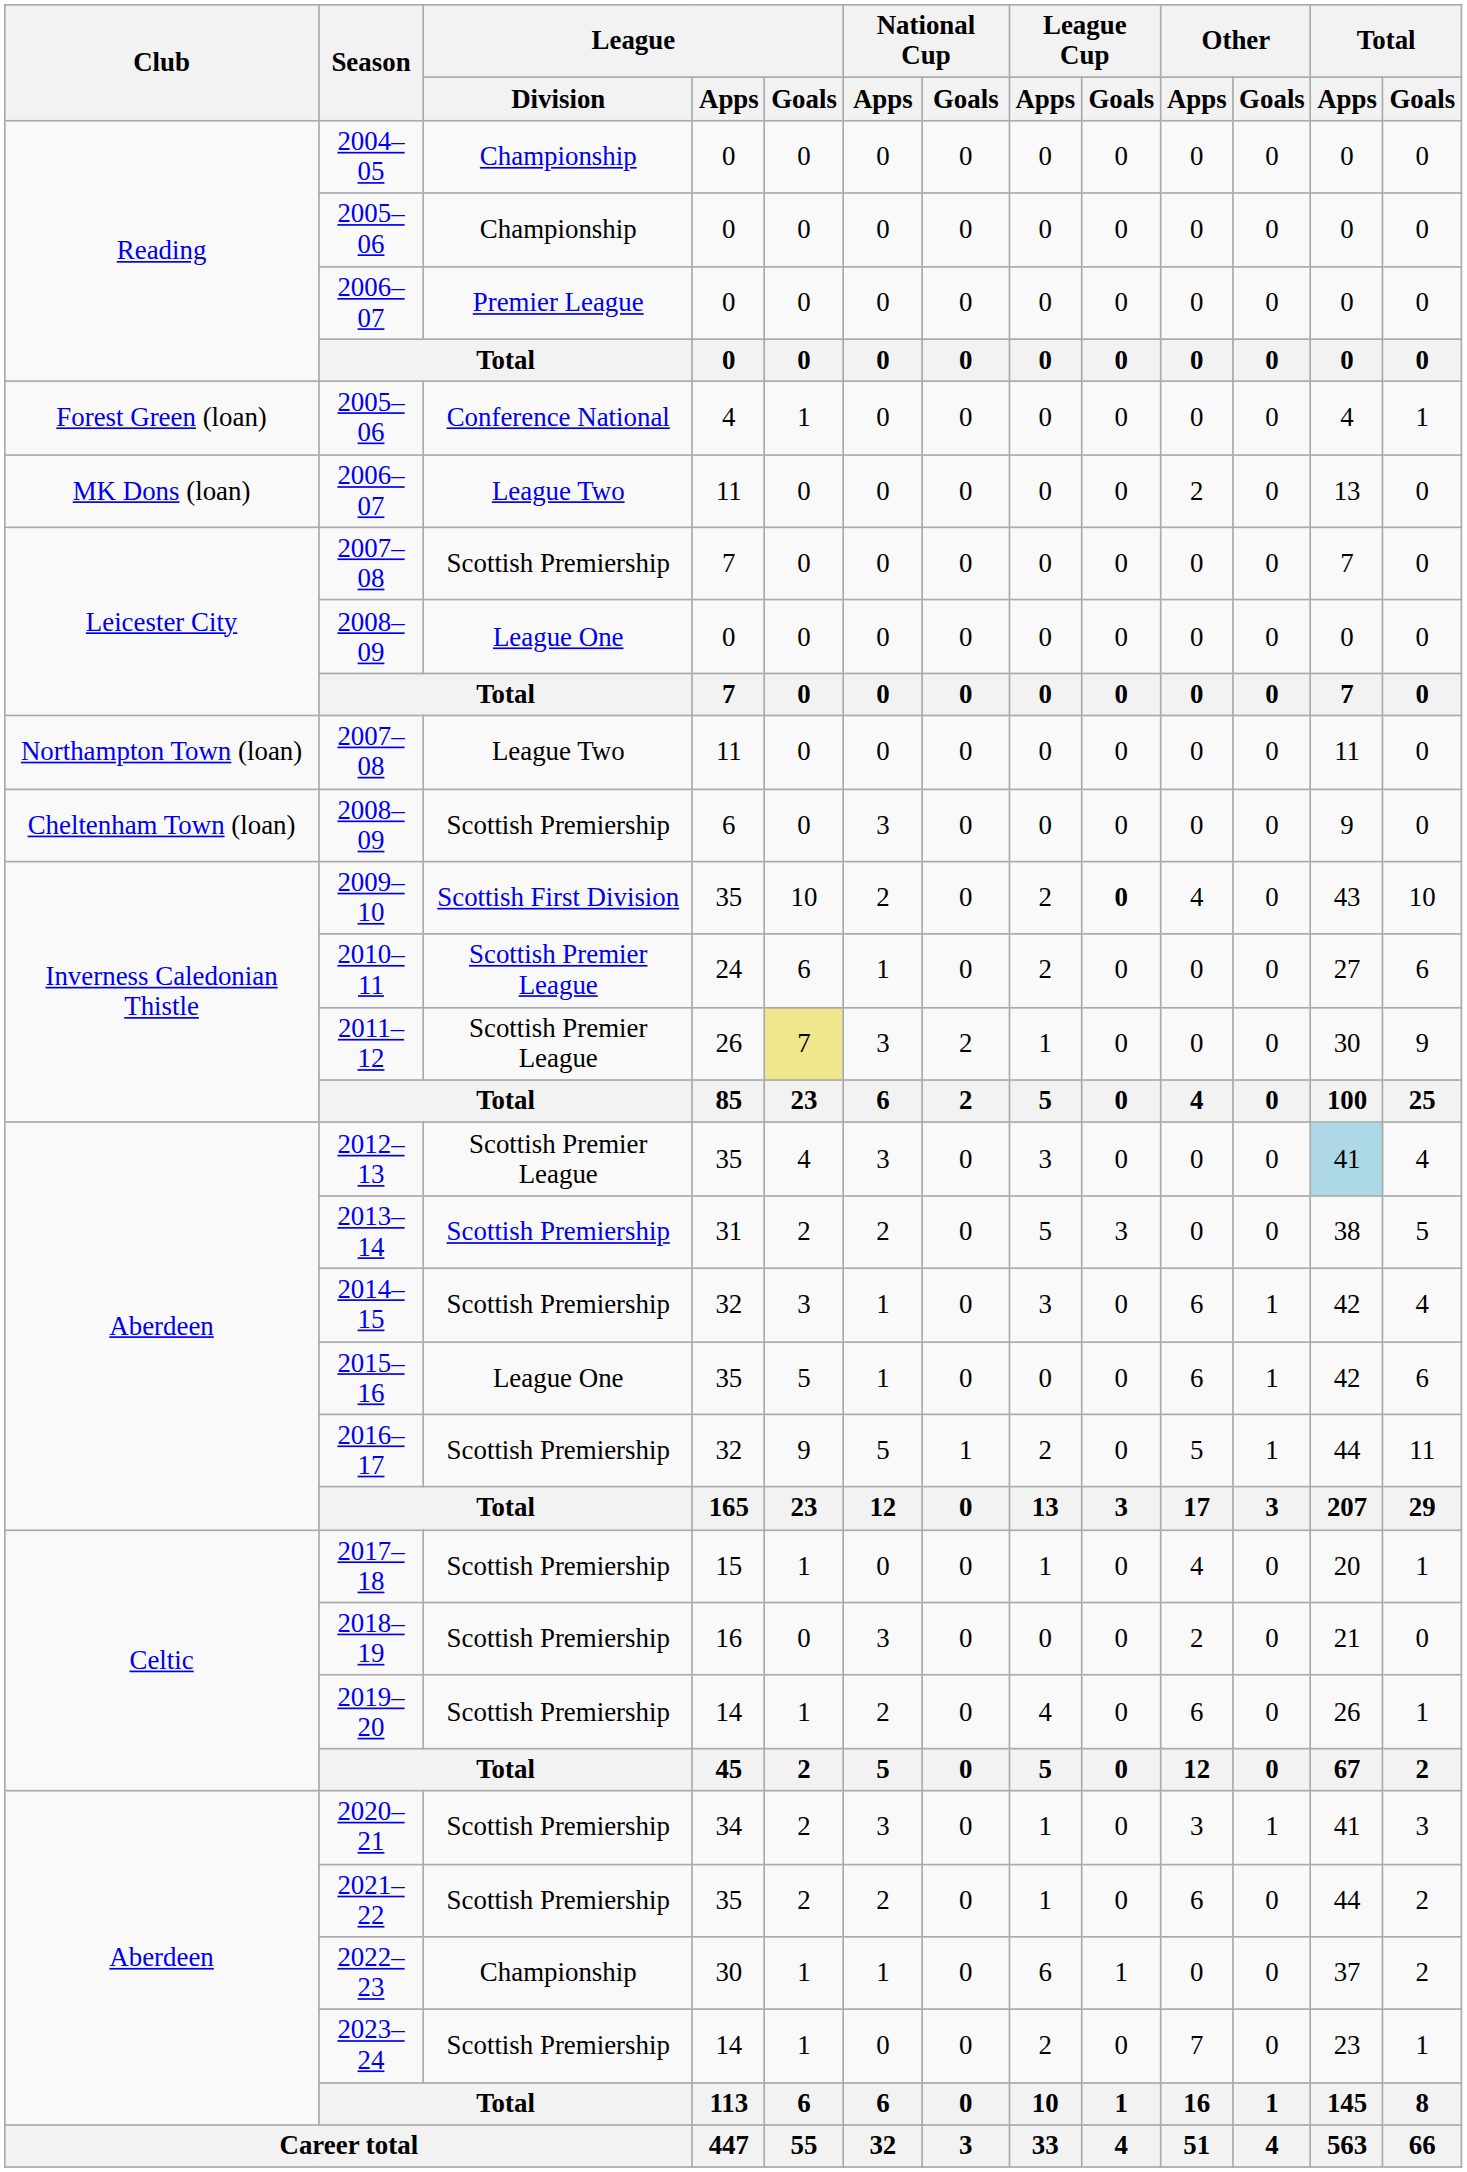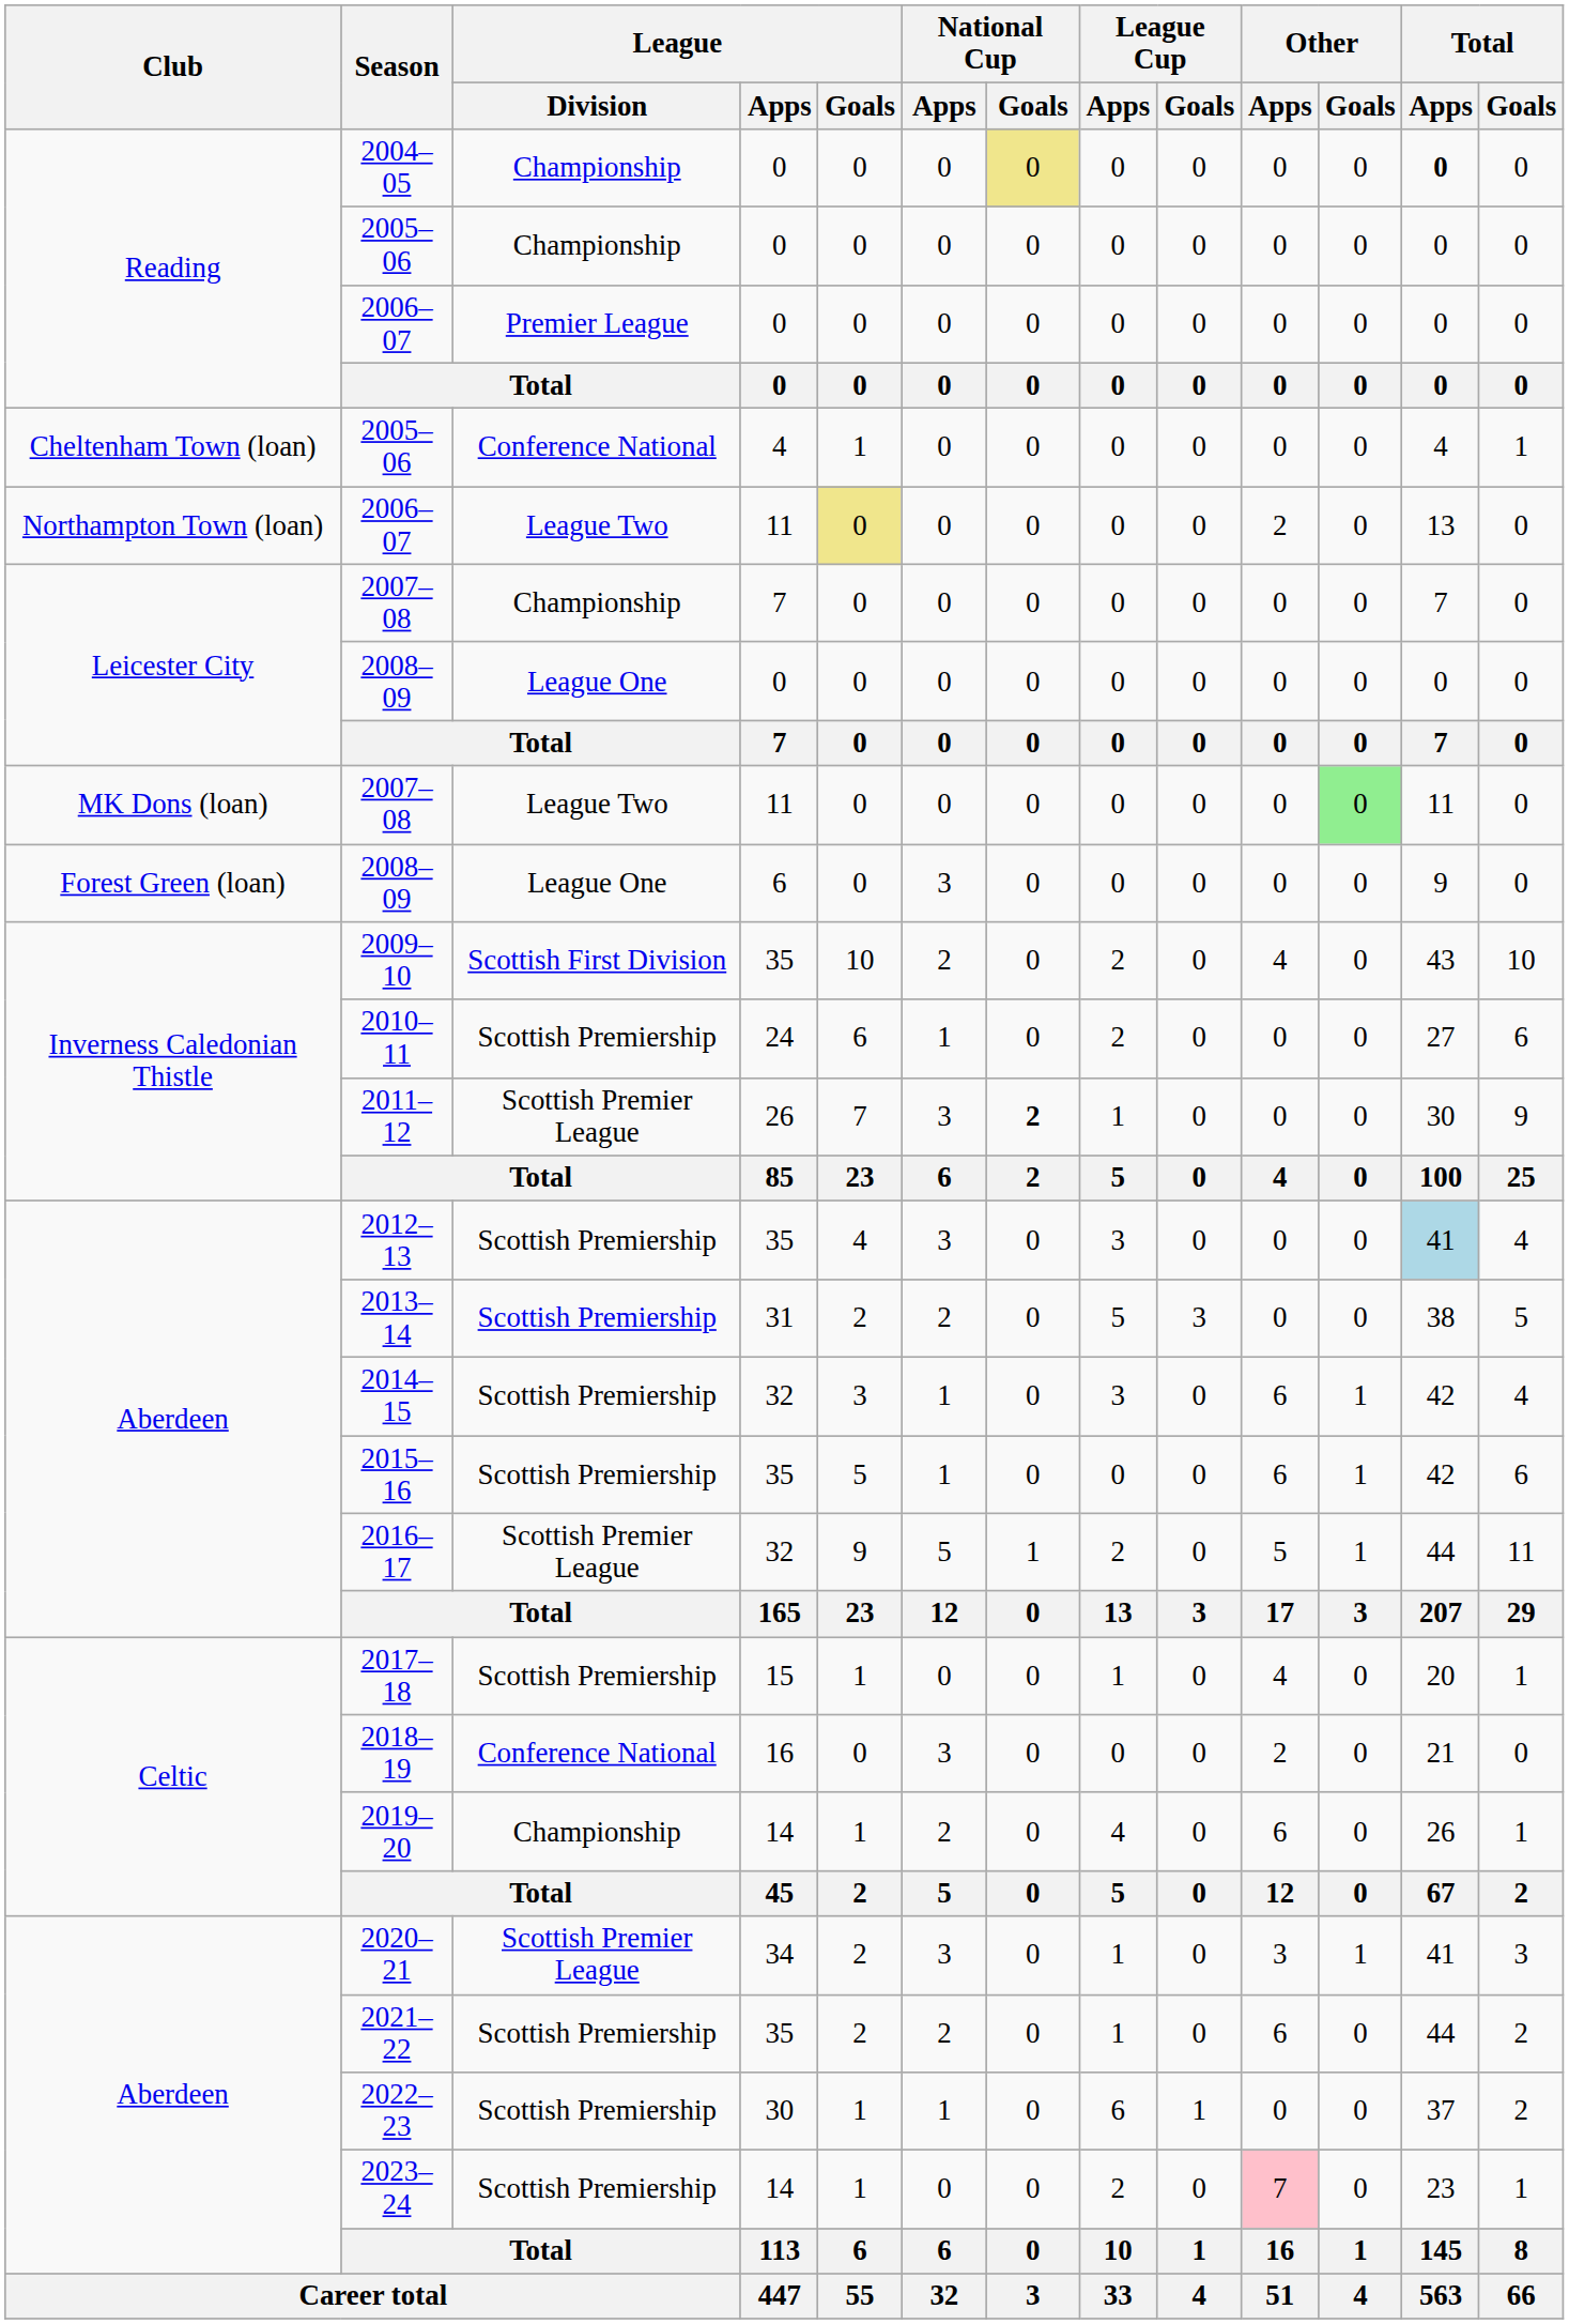2004–05 | National Cup / Goals: no background -> khaki background
2004–05 | Total / Apps: normal -> bold
2005–06 / 4 | Club: Forest Green (loan) -> Cheltenham Town (loan)
2006–07 / 11 | Club: MK Dons (loan) -> Northampton Town (loan)
2006–07 / 11 | League / Goals: no background -> khaki background
2007–08 / 7 | League / Division: Scottish Premiership -> Championship
2007–08 / 11 | Club: Northampton Town (loan) -> MK Dons (loan)
2007–08 / 11 | Other / Goals: no background -> lightgreen background
2008–09 / 6 | Club: Cheltenham Town (loan) -> Forest Green (loan)
2008–09 / 6 | League / Division: Scottish Premiership -> League One
2009–10 | League Cup / Goals: bold -> normal
2010–11 | League / Division: Scottish Premier League -> Scottish Premiership
2011–12 | League / Goals: khaki background -> no background
2011–12 | National Cup / Goals: normal -> bold
2012–13 | League / Division: Scottish Premier League -> Scottish Premiership
2015–16 | League / Division: League One -> Scottish Premiership
2016–17 | League / Division: Scottish Premiership -> Scottish Premier League
2018–19 | League / Division: Scottish Premiership -> Conference National
2019–20 | League / Division: Scottish Premiership -> Championship
2020–21 | League / Division: Scottish Premiership -> Scottish Premier League
2022–23 | League / Division: Championship -> Scottish Premiership
2023–24 | Other / Apps: no background -> pink background
